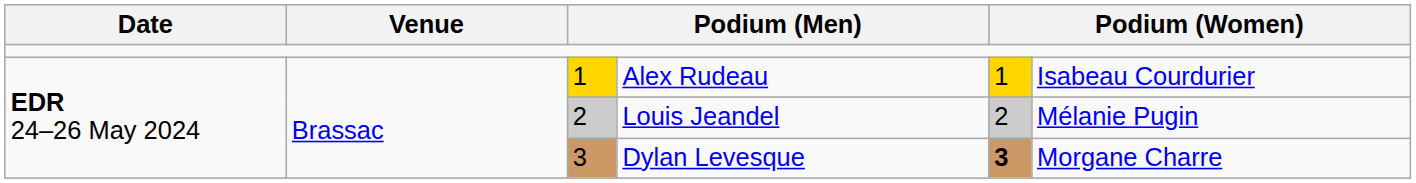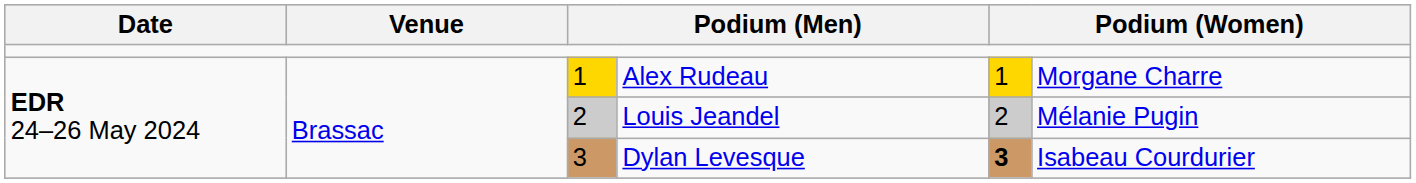Alex Rudeau | column 6: Isabeau Courdurier -> Morgane Charre
Dylan Levesque | column 6: Morgane Charre -> Isabeau Courdurier
